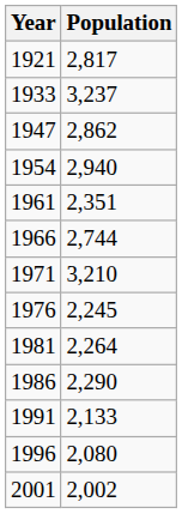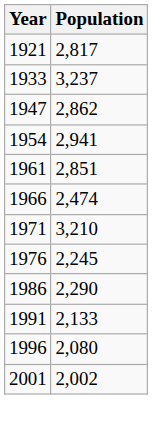1954 | Population: 2,940 -> 2,941
1961 | Population: 2,351 -> 2,851
1966 | Population: 2,744 -> 2,474
- row: 1981 | 2,264
